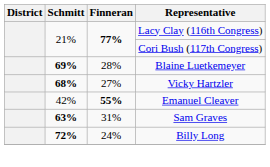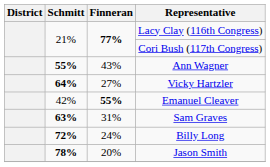+ row: 55% | 43% | Ann Wagner
- row: 69% | 28% | Blaine Luetkemeyer
Vicky Hartzler | Schmitt: 68% -> 64%
+ row: 78% | 20% | Jason Smith
